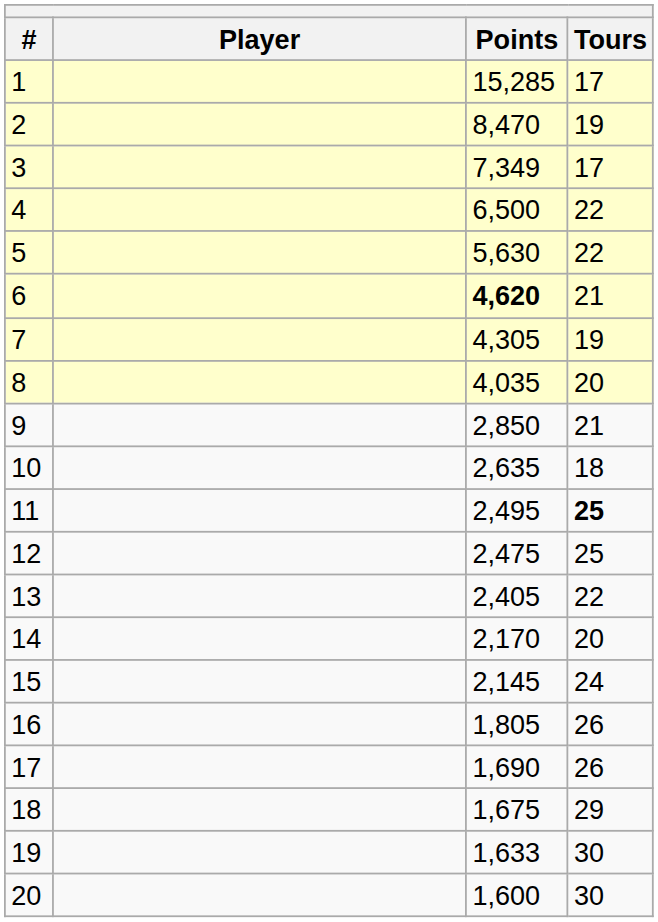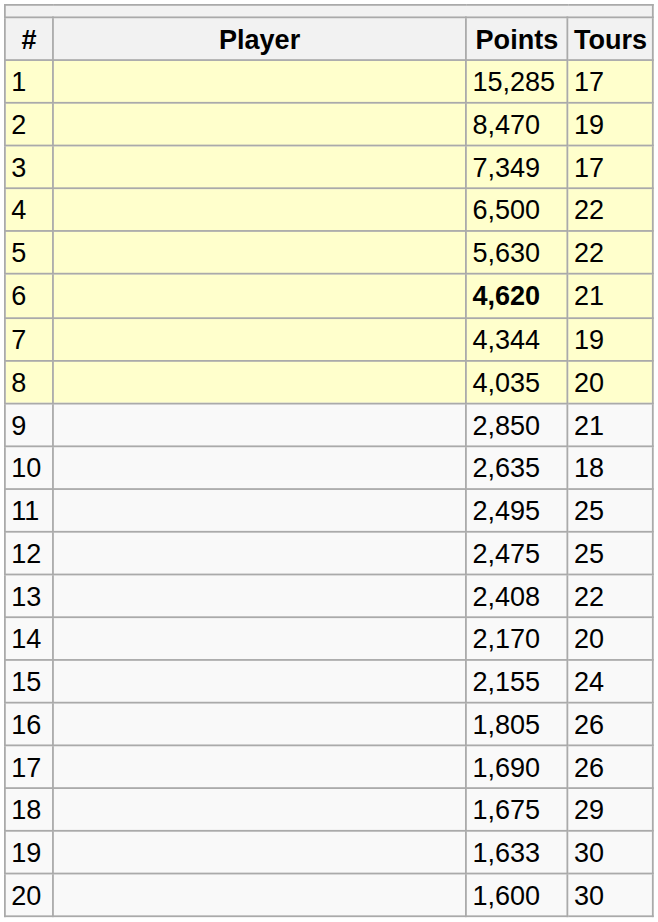7 | Points: 4,305 -> 4,344
11 | Tours: bold -> normal
13 | Points: 2,405 -> 2,408
15 | Points: 2,145 -> 2,155
